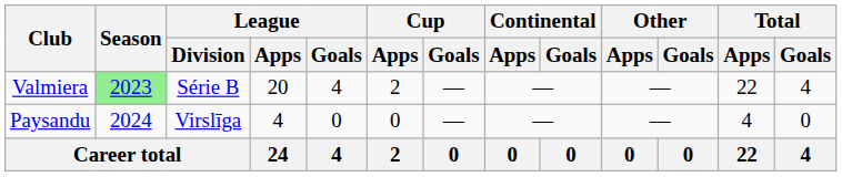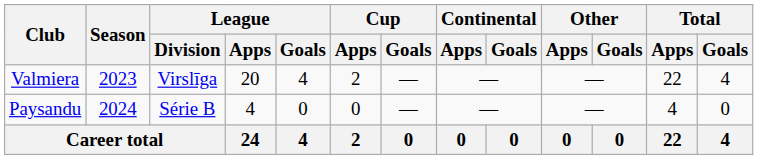Valmiera | Season: lightgreen background -> no background
Valmiera | League / Division: Série B -> Virslīga
Paysandu | League / Division: Virslīga -> Série B
